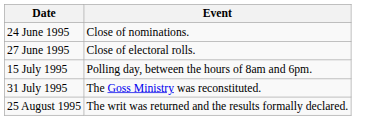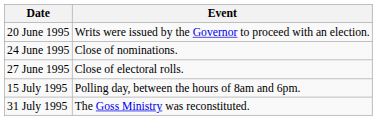+ row: 20 June 1995 | Writs were issued by the Governor to proceed with an election.
- row: 25 August 1995 | The writ was returned and the results formally declared.
